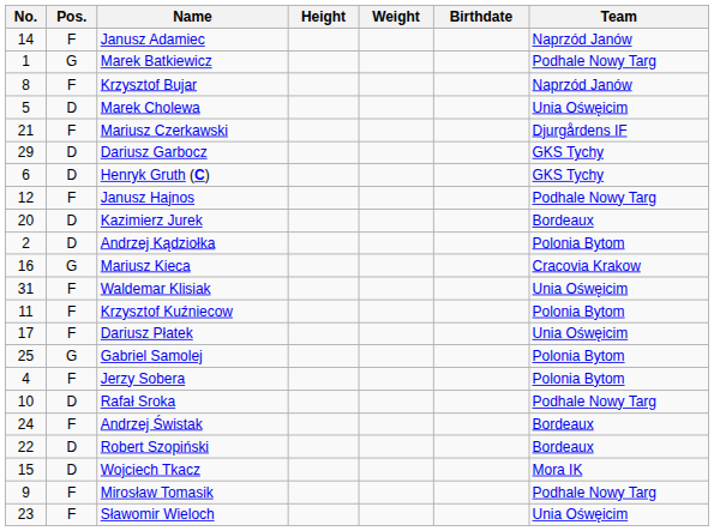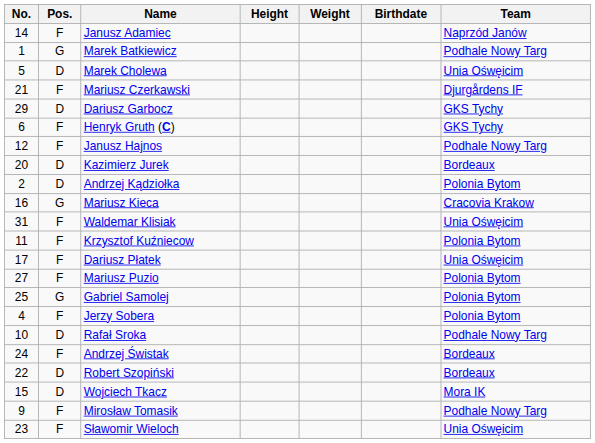- row: 8 | F | Krzysztof Bujar | Naprzód Janów
Henryk Gruth (C) | Pos.: D -> F
+ row: 27 | F | Mariusz Puzio | Polonia Bytom
